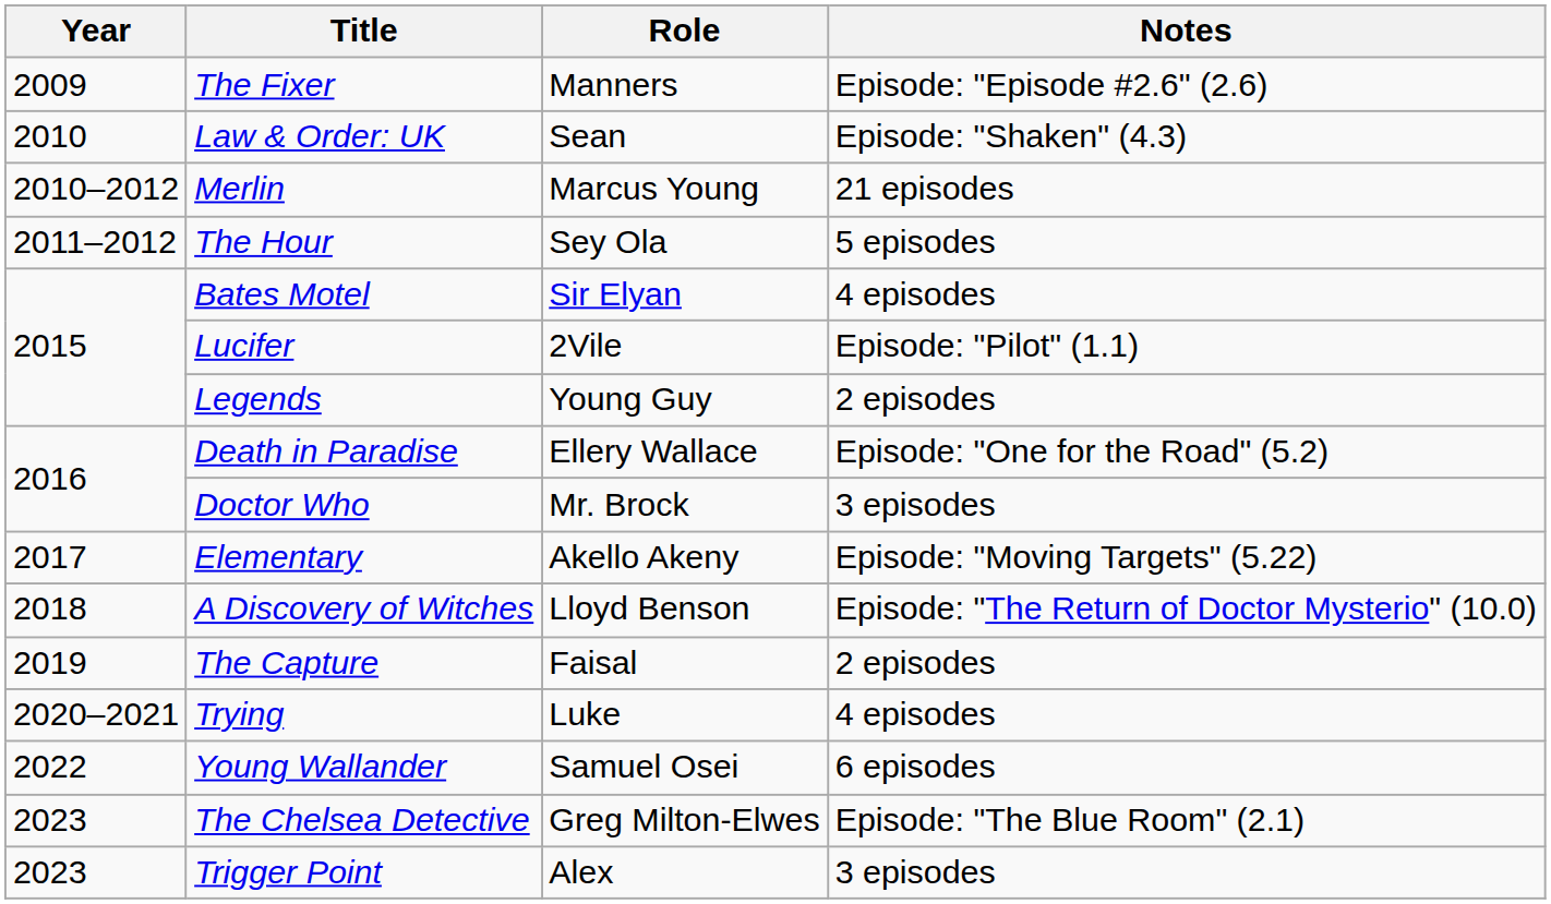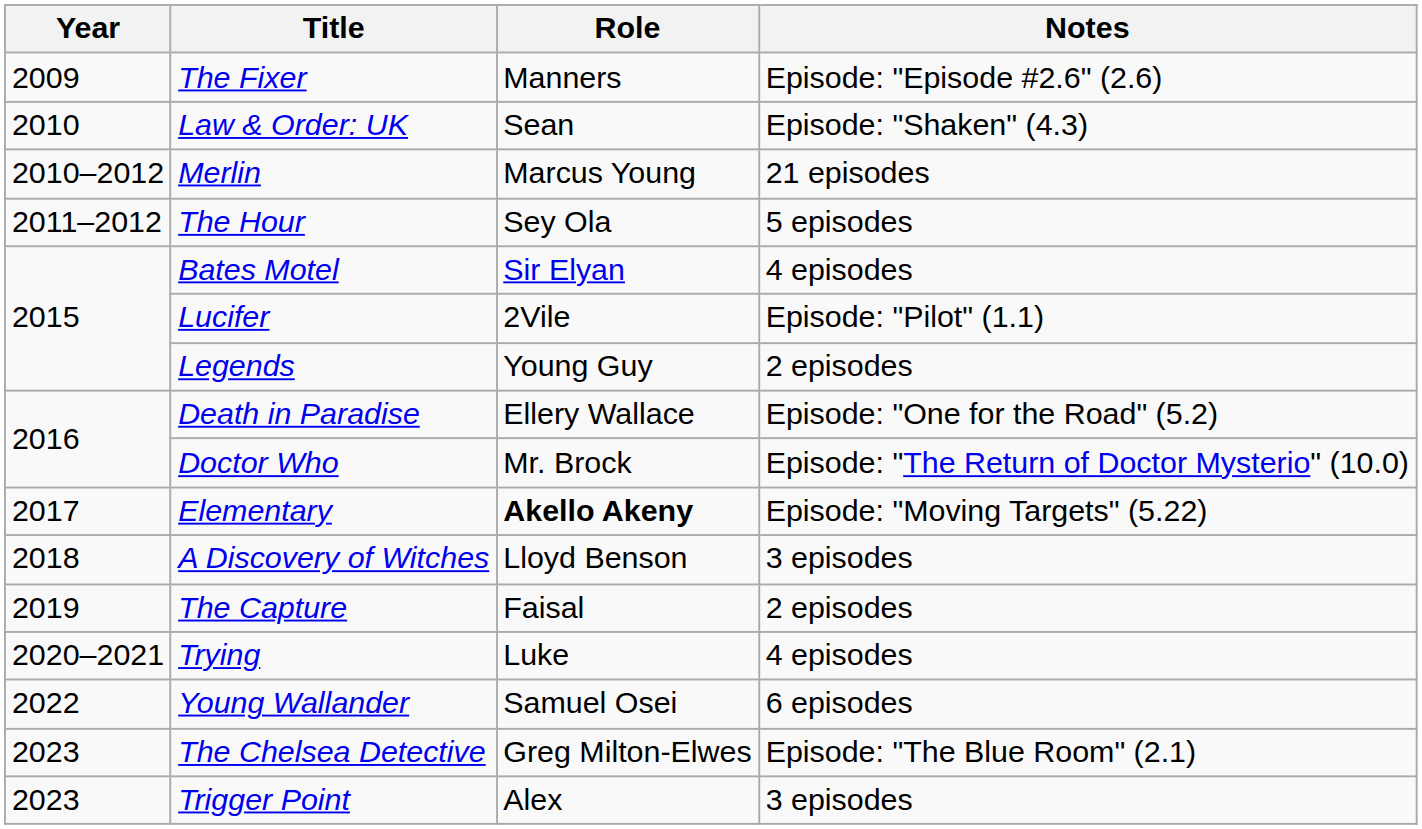Doctor Who | Notes: 3 episodes -> Episode: "The Return of Doctor Mysterio" (10.0)
Elementary | Role: normal -> bold
A Discovery of Witches | Notes: Episode: "The Return of Doctor Mysterio" (10.0) -> 3 episodes
